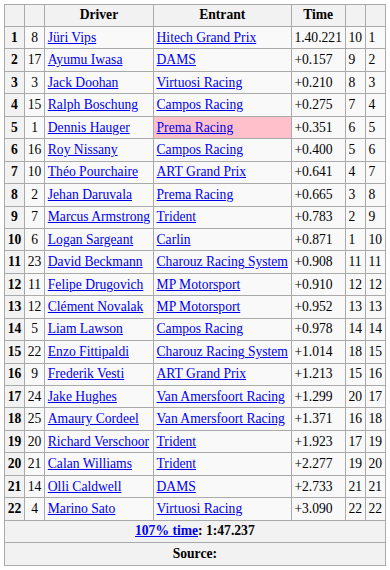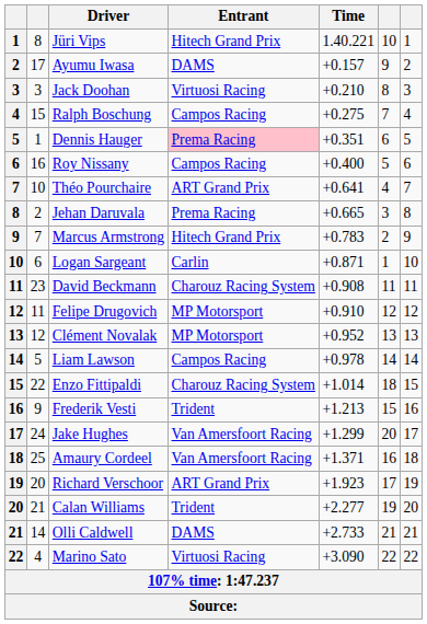Marcus Armstrong | Entrant: Trident -> Hitech Grand Prix
Frederik Vesti | Entrant: ART Grand Prix -> Trident
Richard Verschoor | Entrant: Trident -> ART Grand Prix
